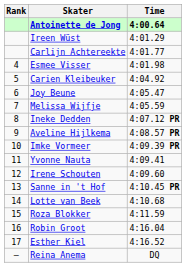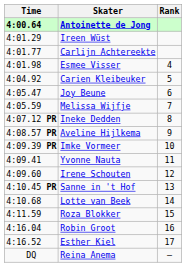columns swapped: Rank <-> Time
